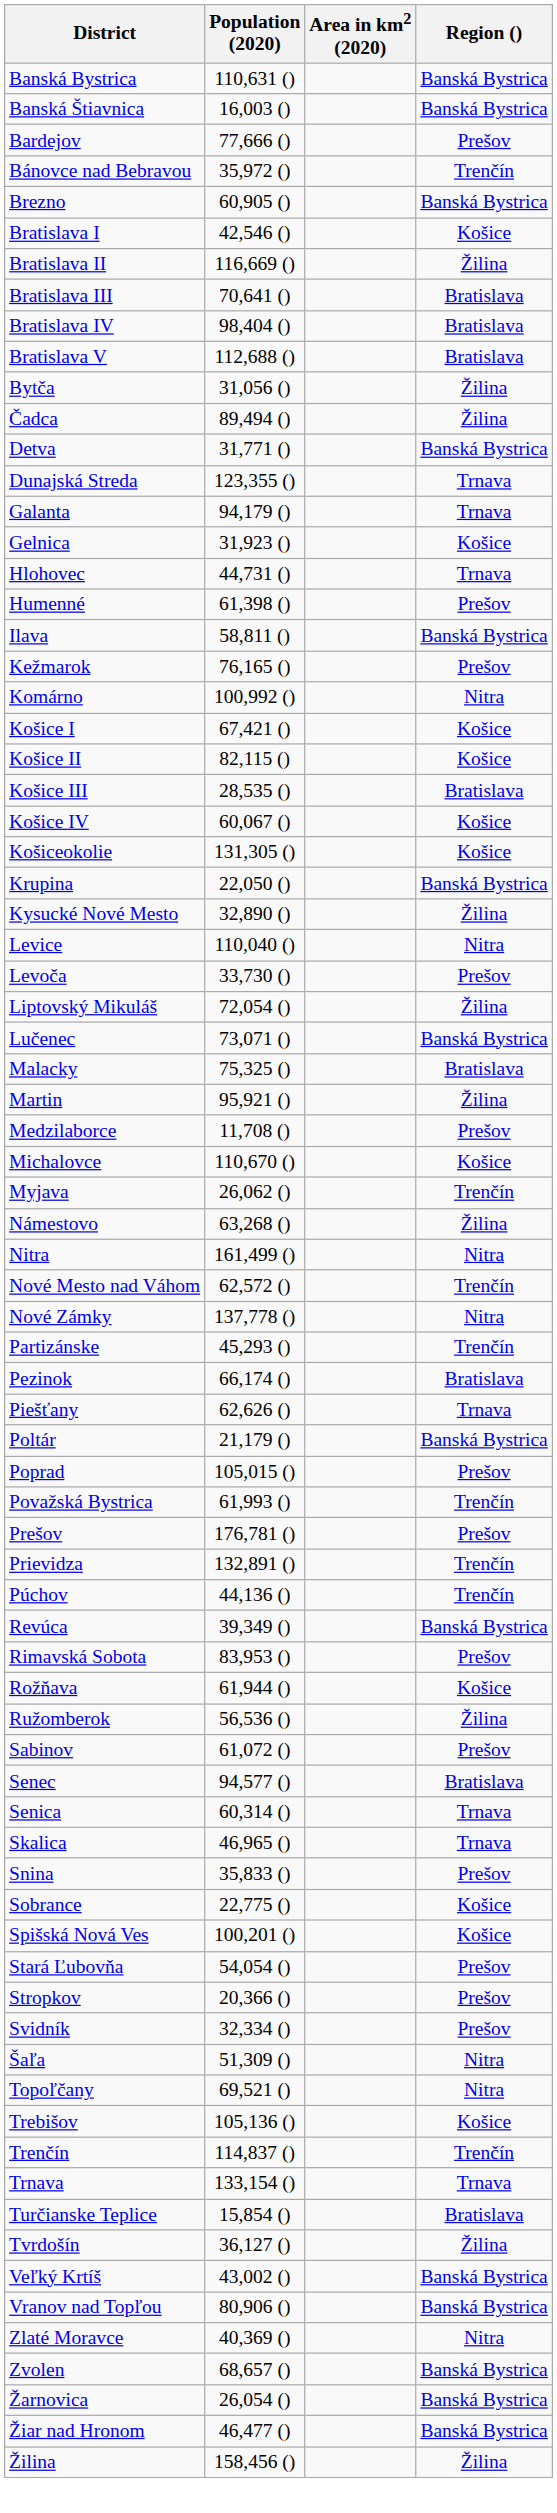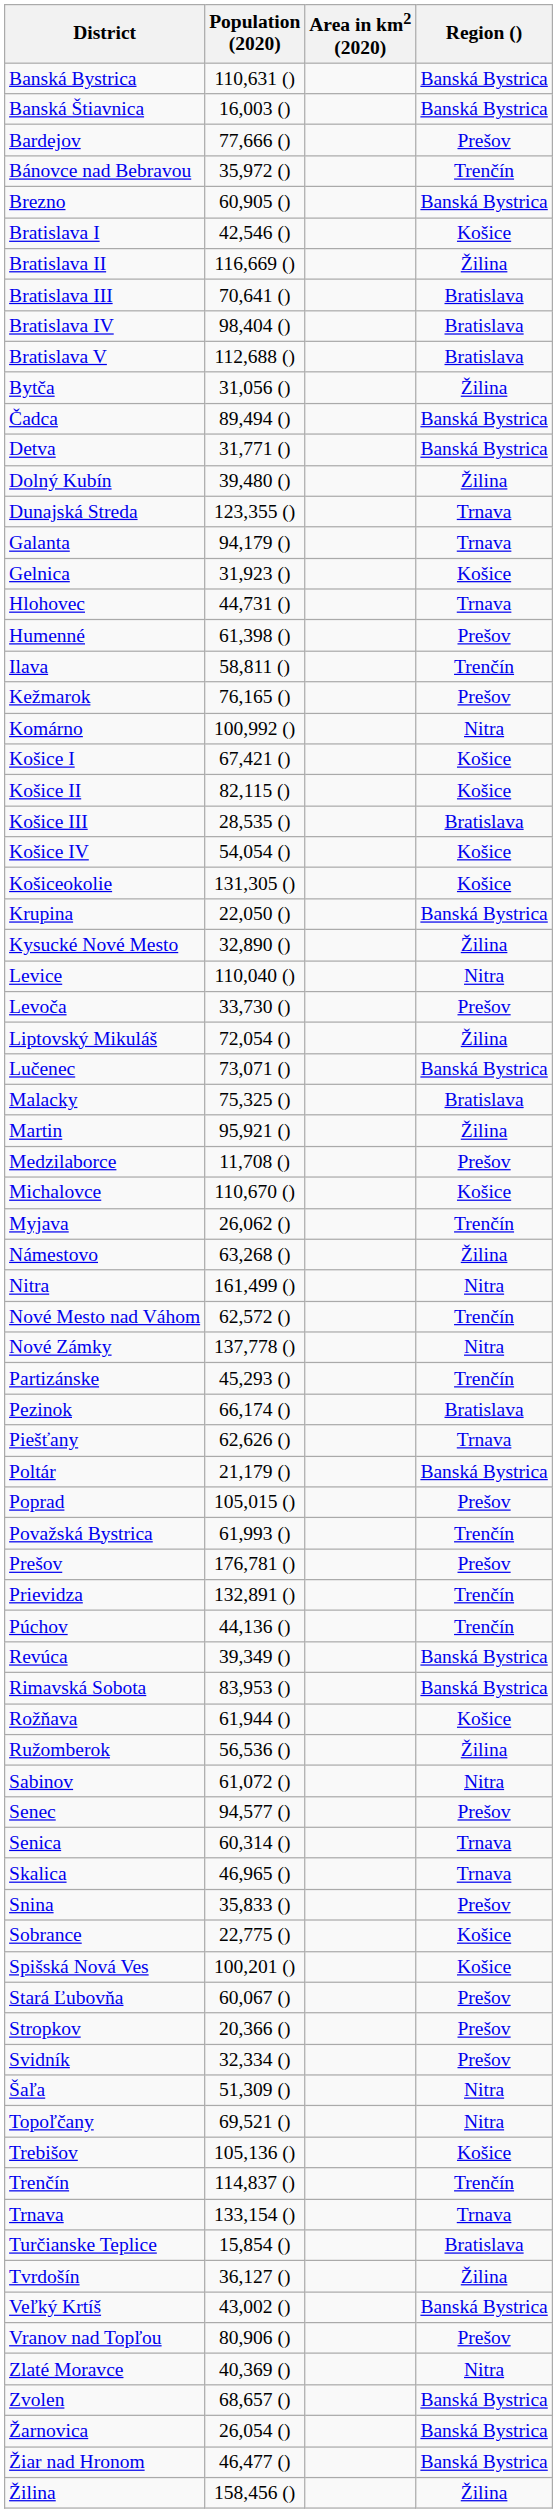Čadca | Region (): Žilina -> Banská Bystrica
+ row: Dolný Kubín | 39,480 () | Žilina
Ilava | Region (): Banská Bystrica -> Trenčín
Košice IV | Population (2020): 60,067 () -> 54,054 ()
Rimavská Sobota | Region (): Prešov -> Banská Bystrica
Sabinov | Region (): Prešov -> Nitra
Senec | Region (): Bratislava -> Prešov
Stará Ľubovňa | Population (2020): 54,054 () -> 60,067 ()
Vranov nad Topľou | Region (): Banská Bystrica -> Prešov
